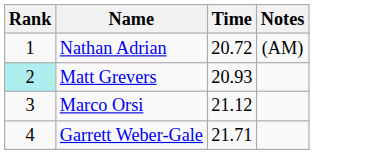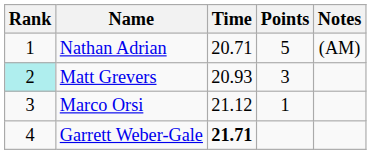+ column: Points | 5 | 3 | 1
Nathan Adrian | Time: 20.72 -> 20.71
Garrett Weber-Gale | Time: normal -> bold
